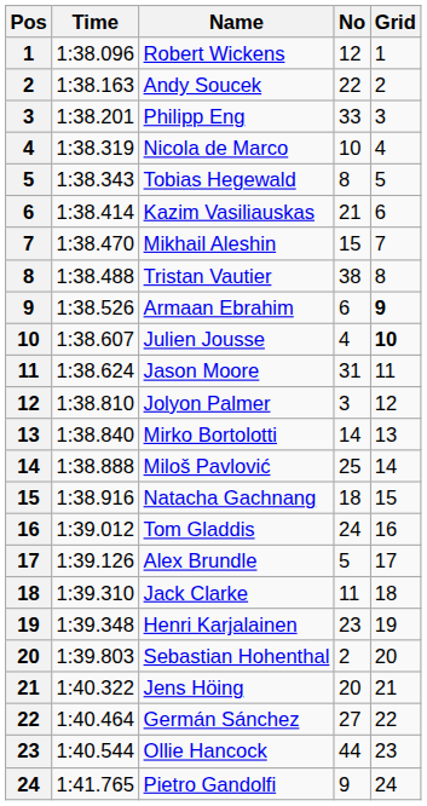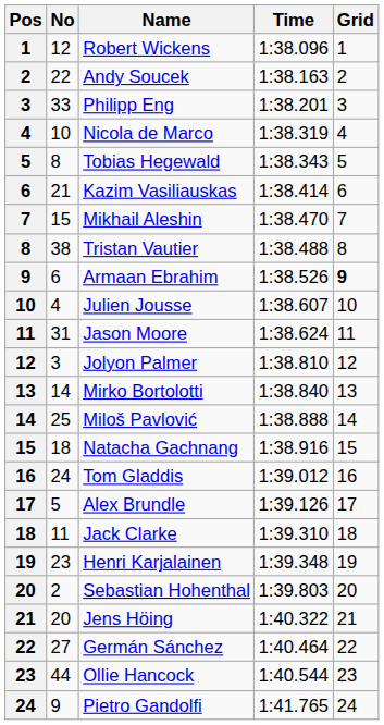columns swapped: No <-> Time
Julien Jousse | Grid: bold -> normal
